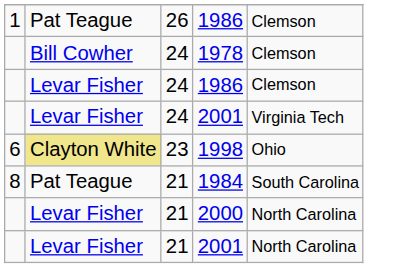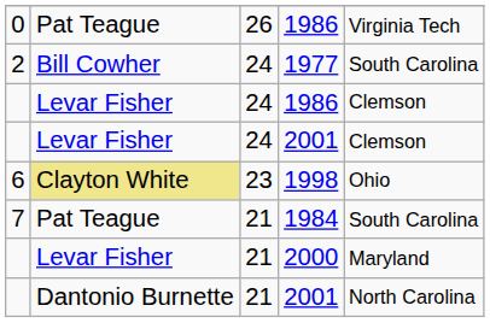26 / 1986 | column 1: 1 -> 0
26 / 1986 | column 5: Clemson -> Virginia Tech
+ row: 2 | Bill Cowher | 24 | 1977 | South Carolina
- row: Bill Cowher | 24 | 1978 | Clemson
24 / 2001 | column 5: Virginia Tech -> Clemson
1984 | column 1: 8 -> 7
2000 | column 5: North Carolina -> Maryland
21 / 2001 | column 2: Levar Fisher -> Dantonio Burnette
